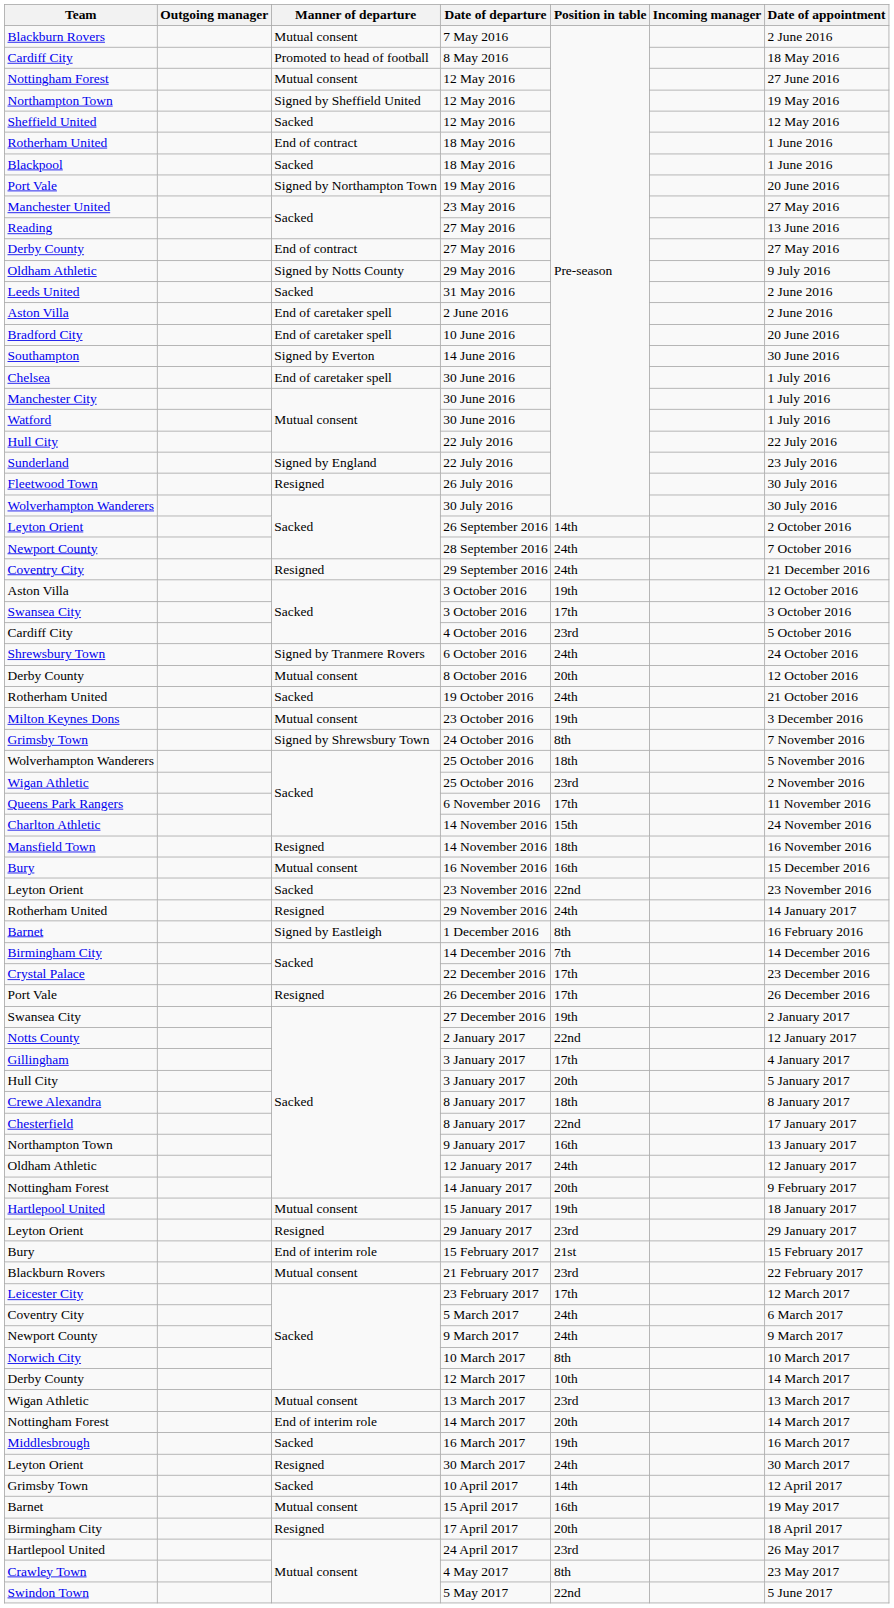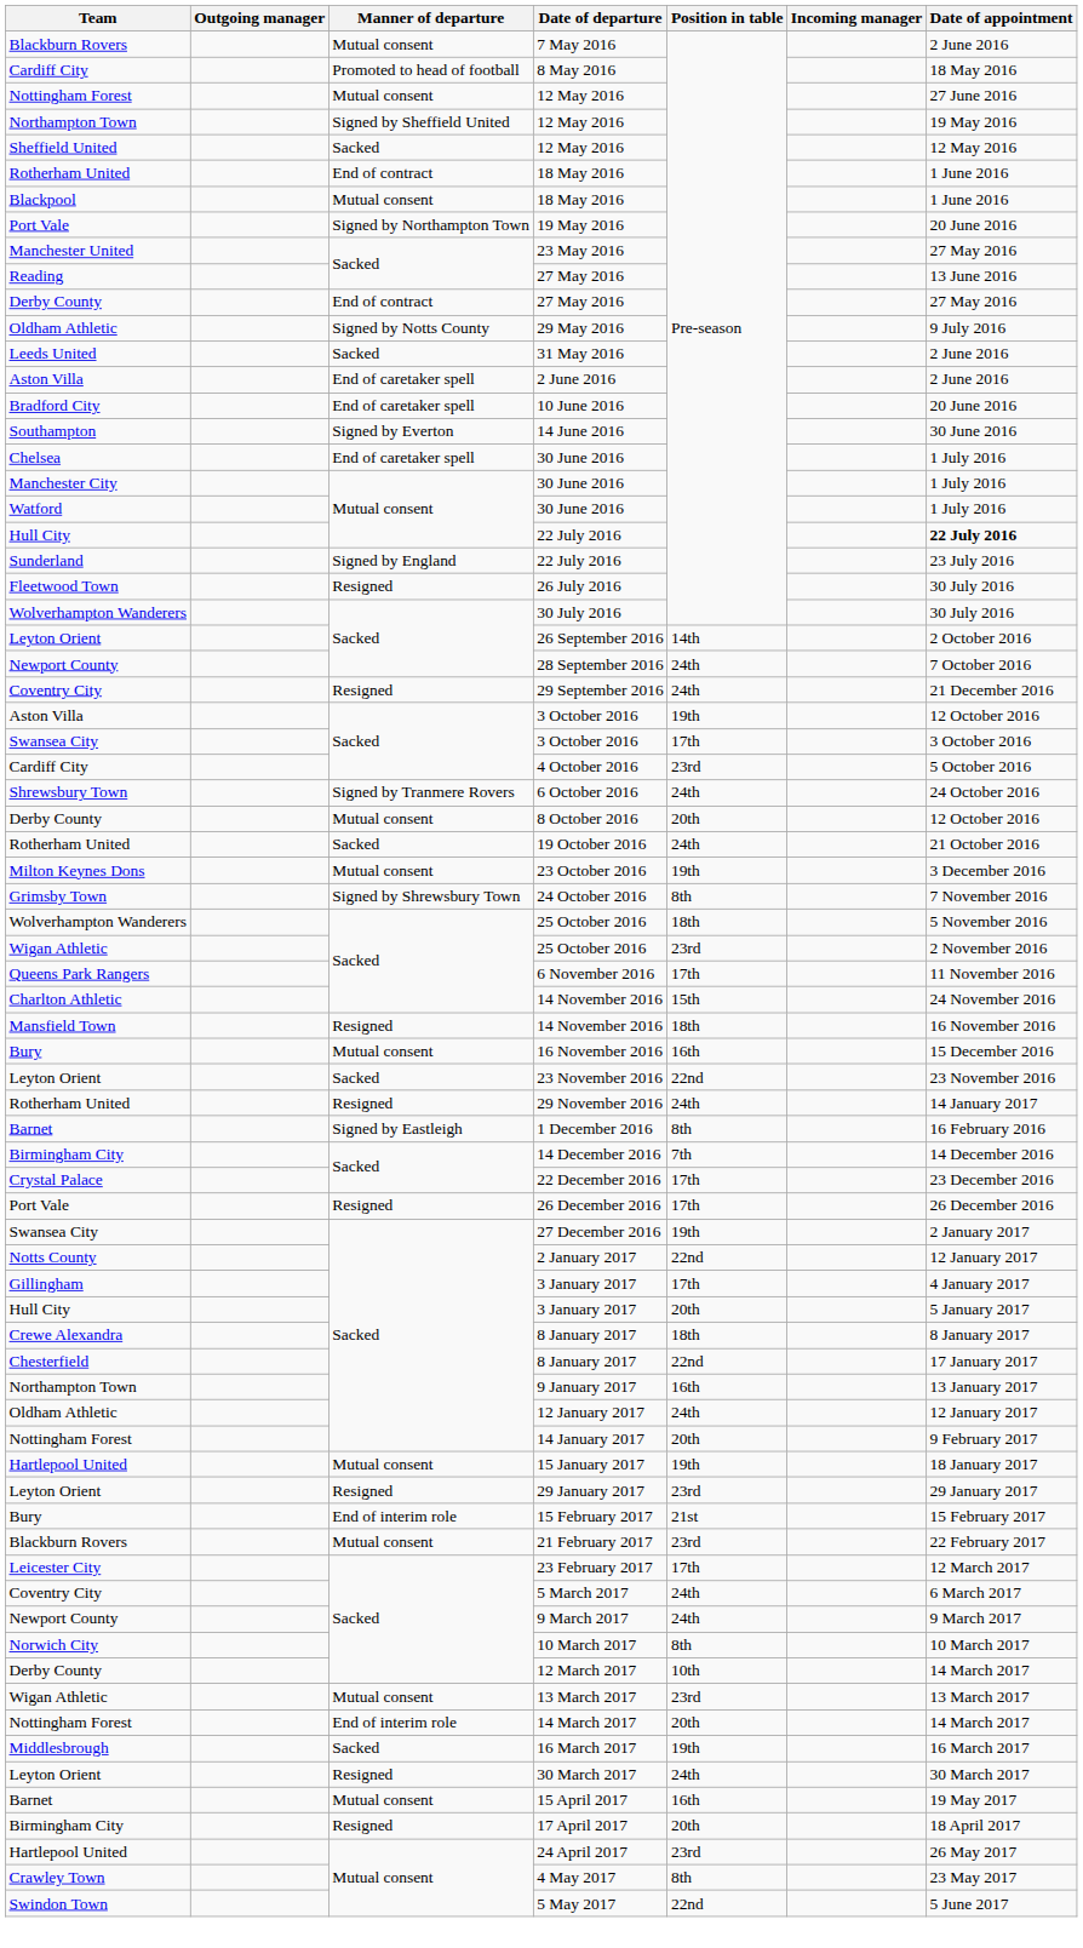Blackpool / 18 May 2016 | Manner of departure: Sacked -> Mutual consent
Hull City / 22 July 2016 | Date of appointment: normal -> bold
- row: Grimsby Town | Sacked | 10 April 2017 | 14th | 12 April 2017
